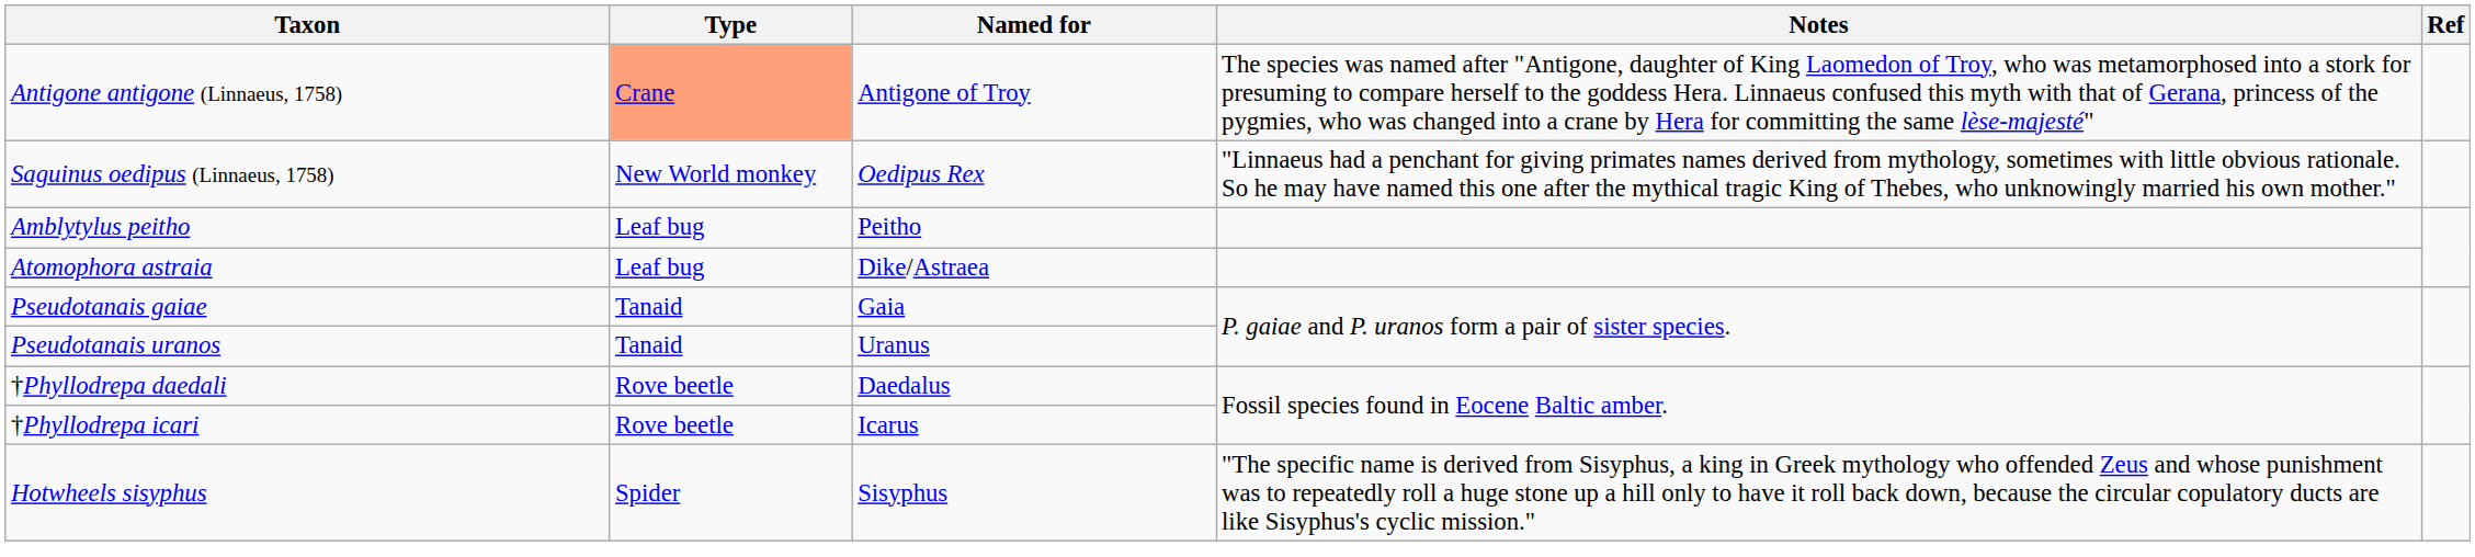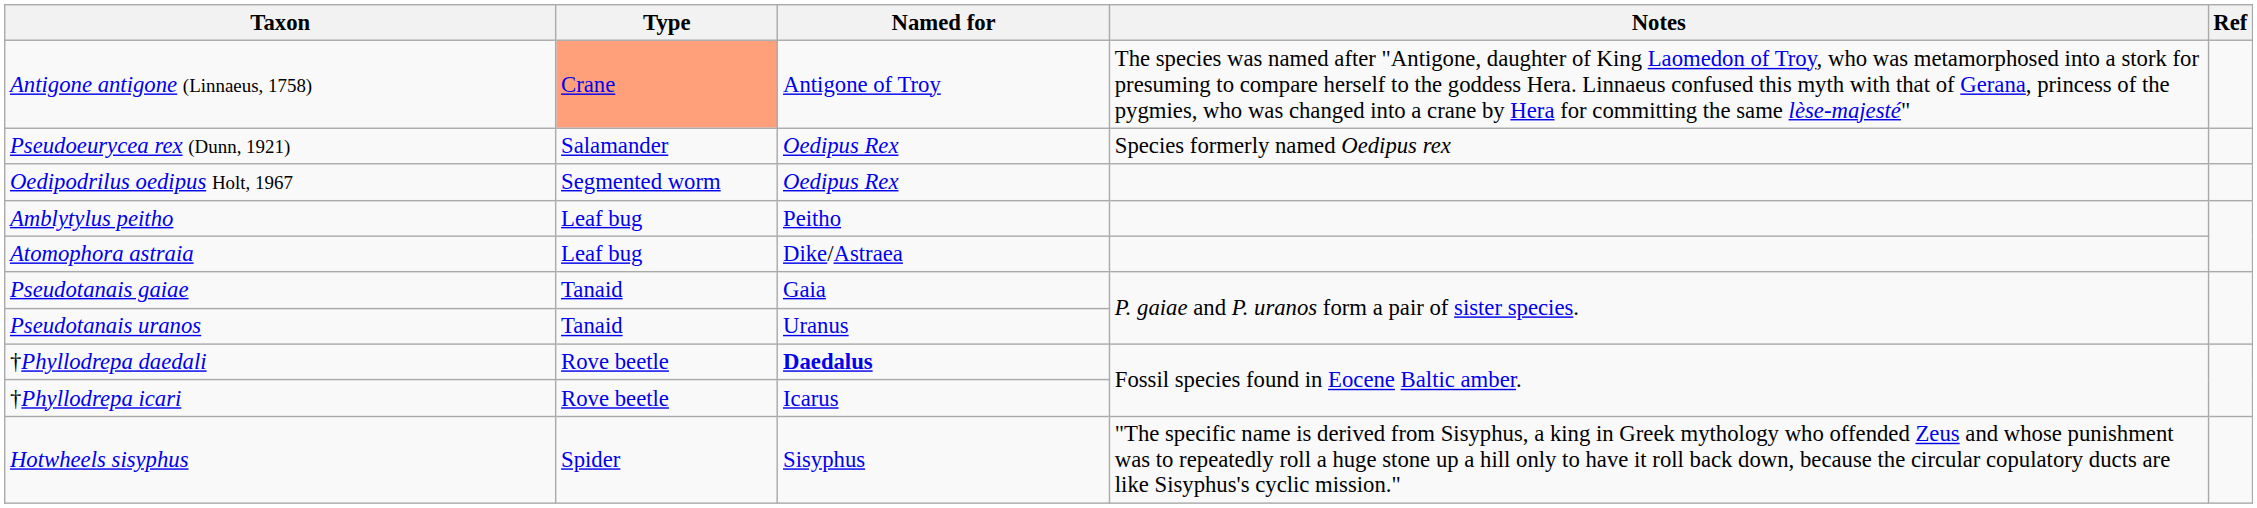- row: Saguinus oedipus (Linnaeus, 1758) | New World monkey | Oedipus Rex | "Linnaeus had a penchant for giving primates names derived from mythology, sometimes with little obvious rationale. So he may have named this one after the mythical tragic King of Thebes, who unknowingly married his own mother."
+ row: Pseudoeurycea rex (Dunn, 1921) | Salamander | Oedipus Rex | Species formerly named Oedipus rex
+ row: Oedipodrilus oedipus Holt, 1967 | Segmented worm | Oedipus Rex
†Phyllodrepa daedali | Named for: normal -> bold
